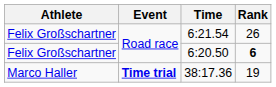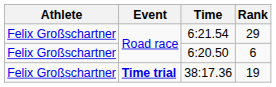6:21.54 | Rank: 26 -> 29
6:20.50 | Rank: bold -> normal
38:17.36 | Athlete: Marco Haller -> Felix Großschartner
